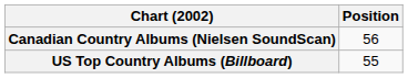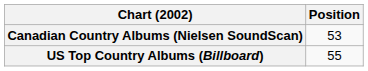Canadian Country Albums (Nielsen SoundScan) | Position: 56 -> 53
